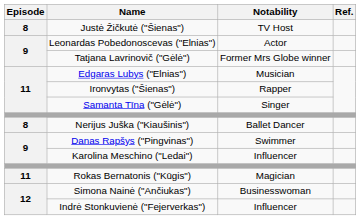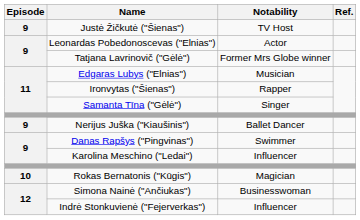Justė Žičkutė ("Šienas") | Episode: 8 -> 9
Nerijus Juška ("Kiaušinis") | Episode: 8 -> 9
Rokas Bernatonis ("Kūgis") | Episode: 11 -> 10
